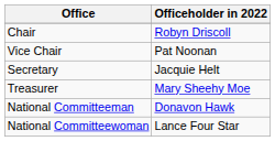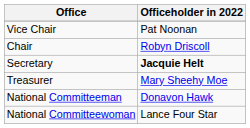rows swapped: Chair <-> Vice Chair
Secretary | Officeholder in 2022: normal -> bold
